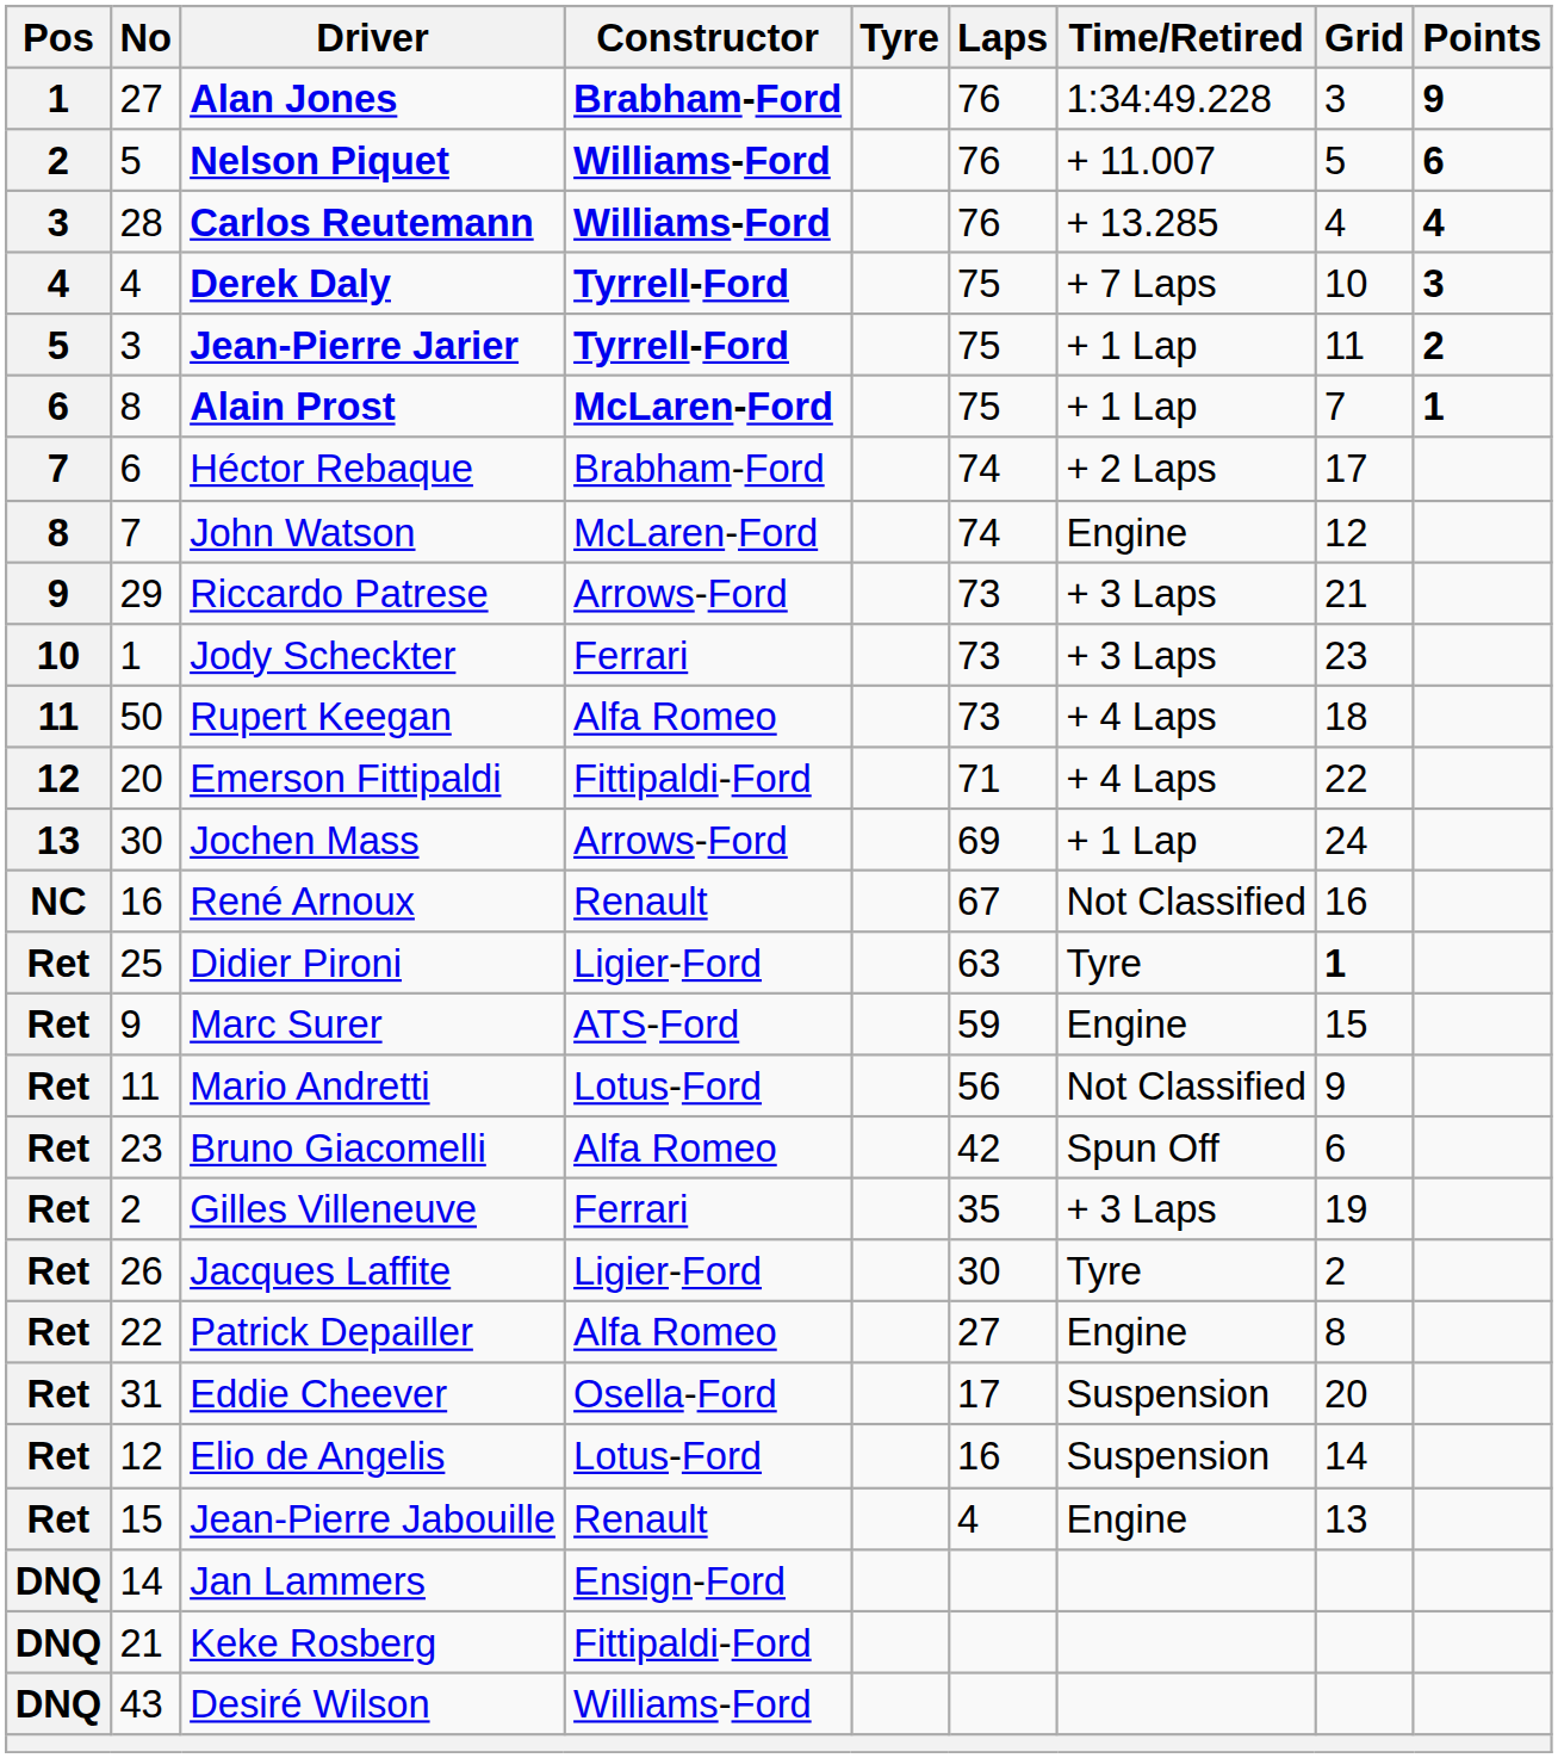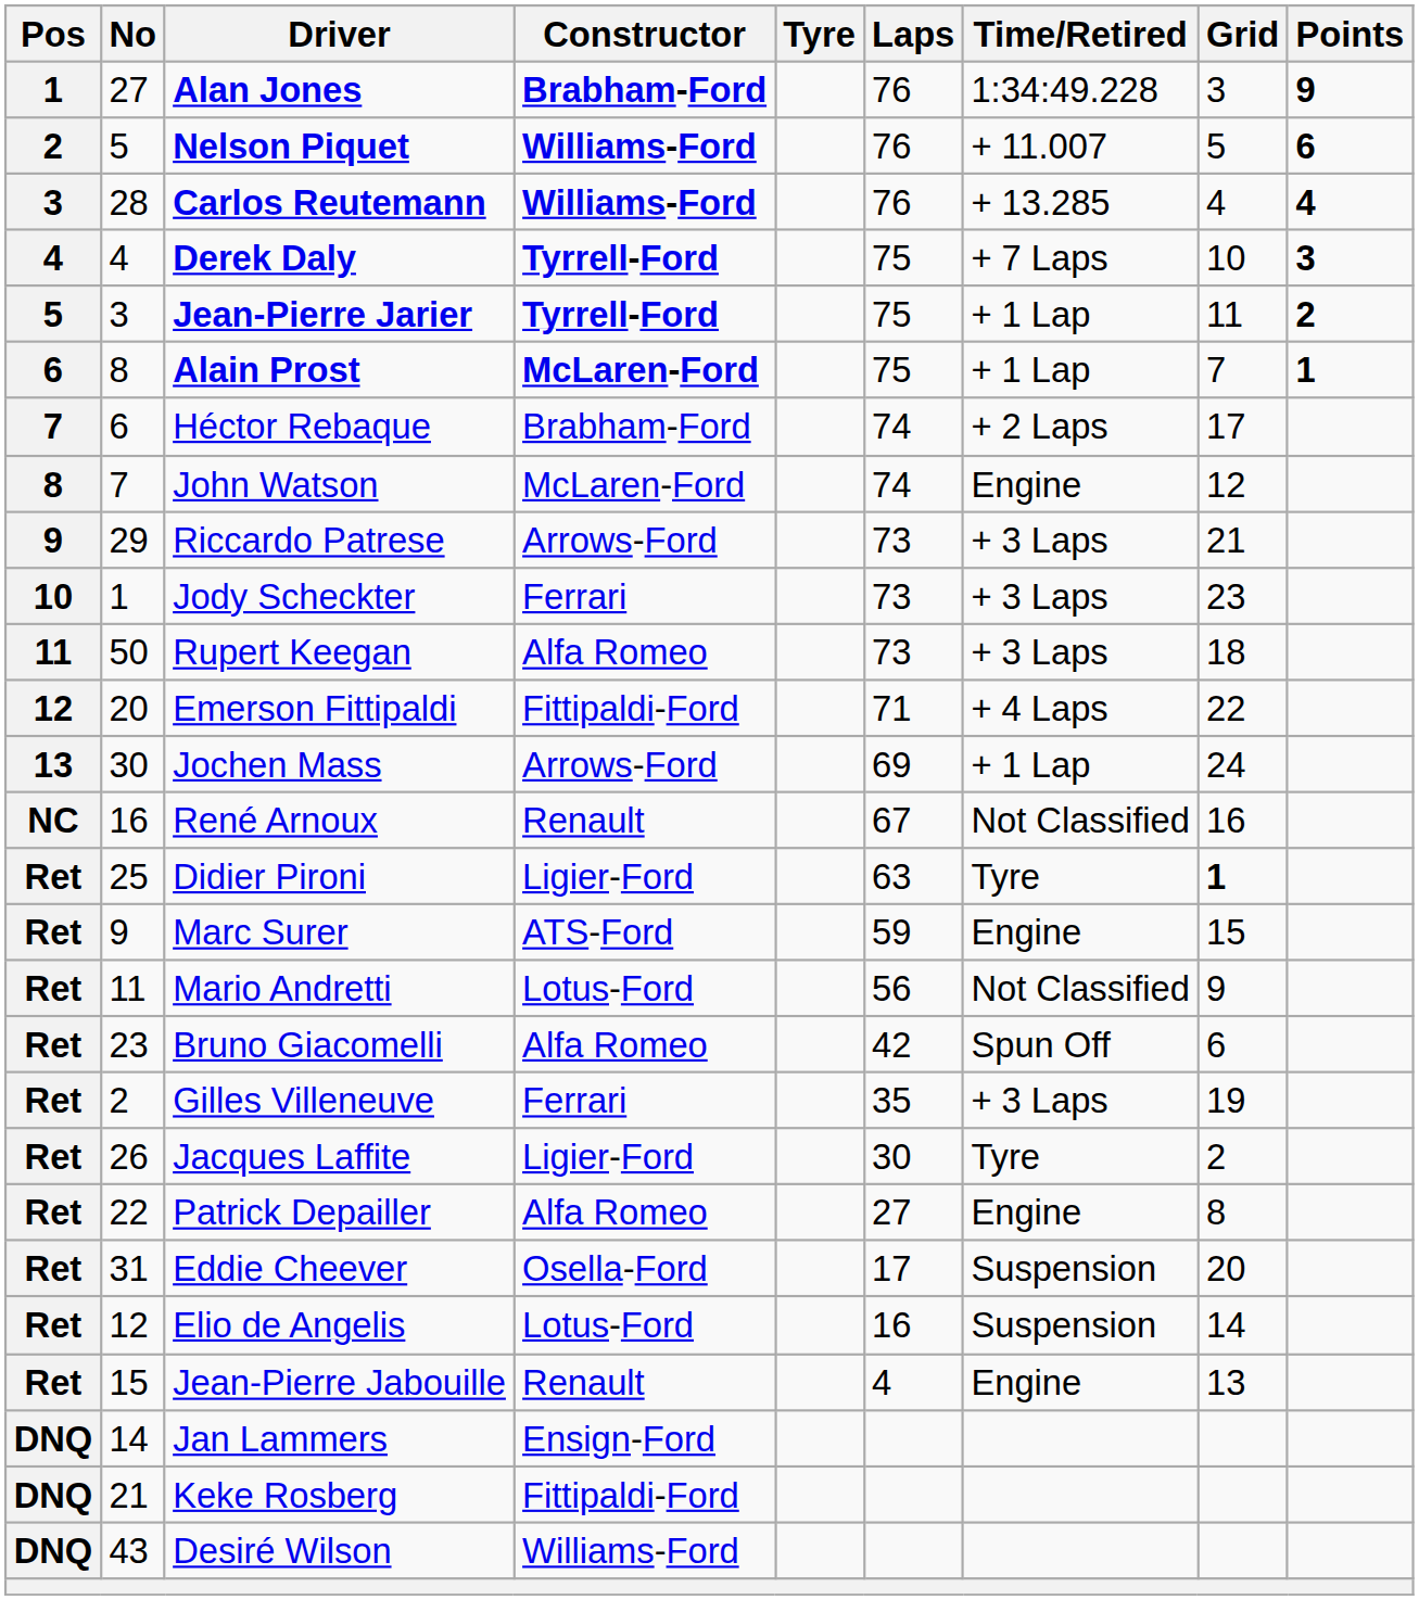Rupert Keegan | Time/Retired: + 4 Laps -> + 3 Laps
